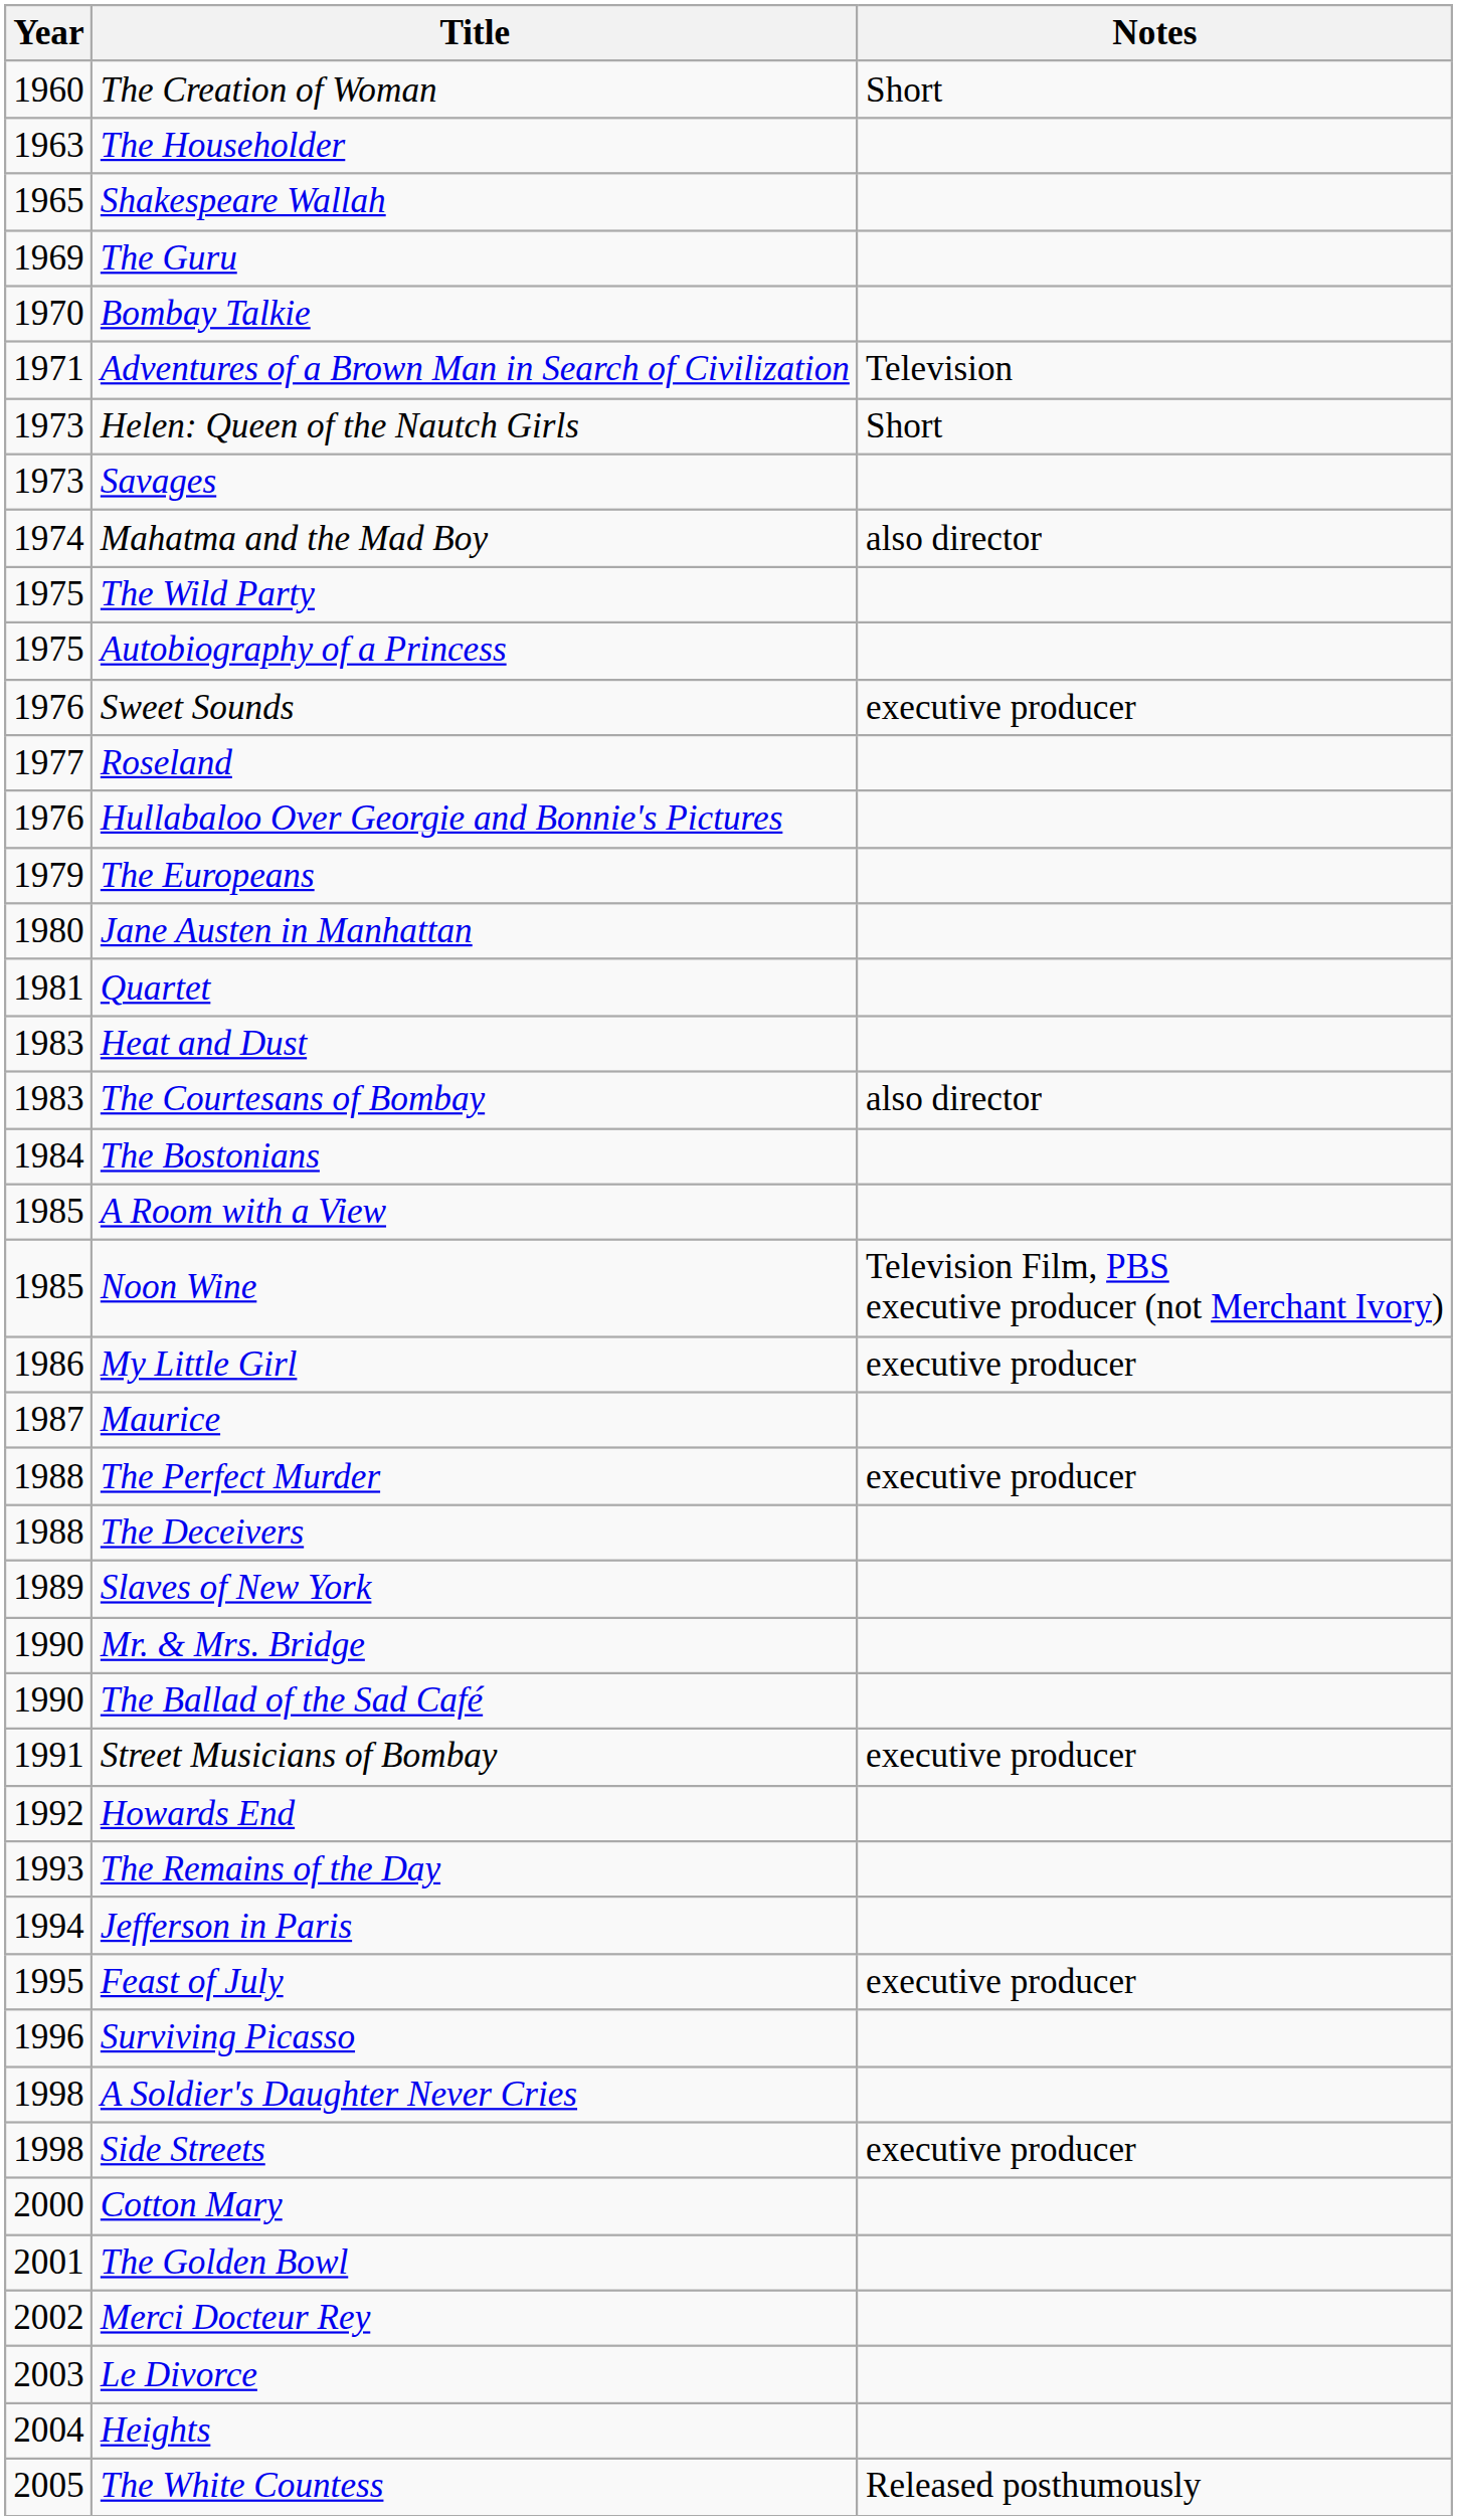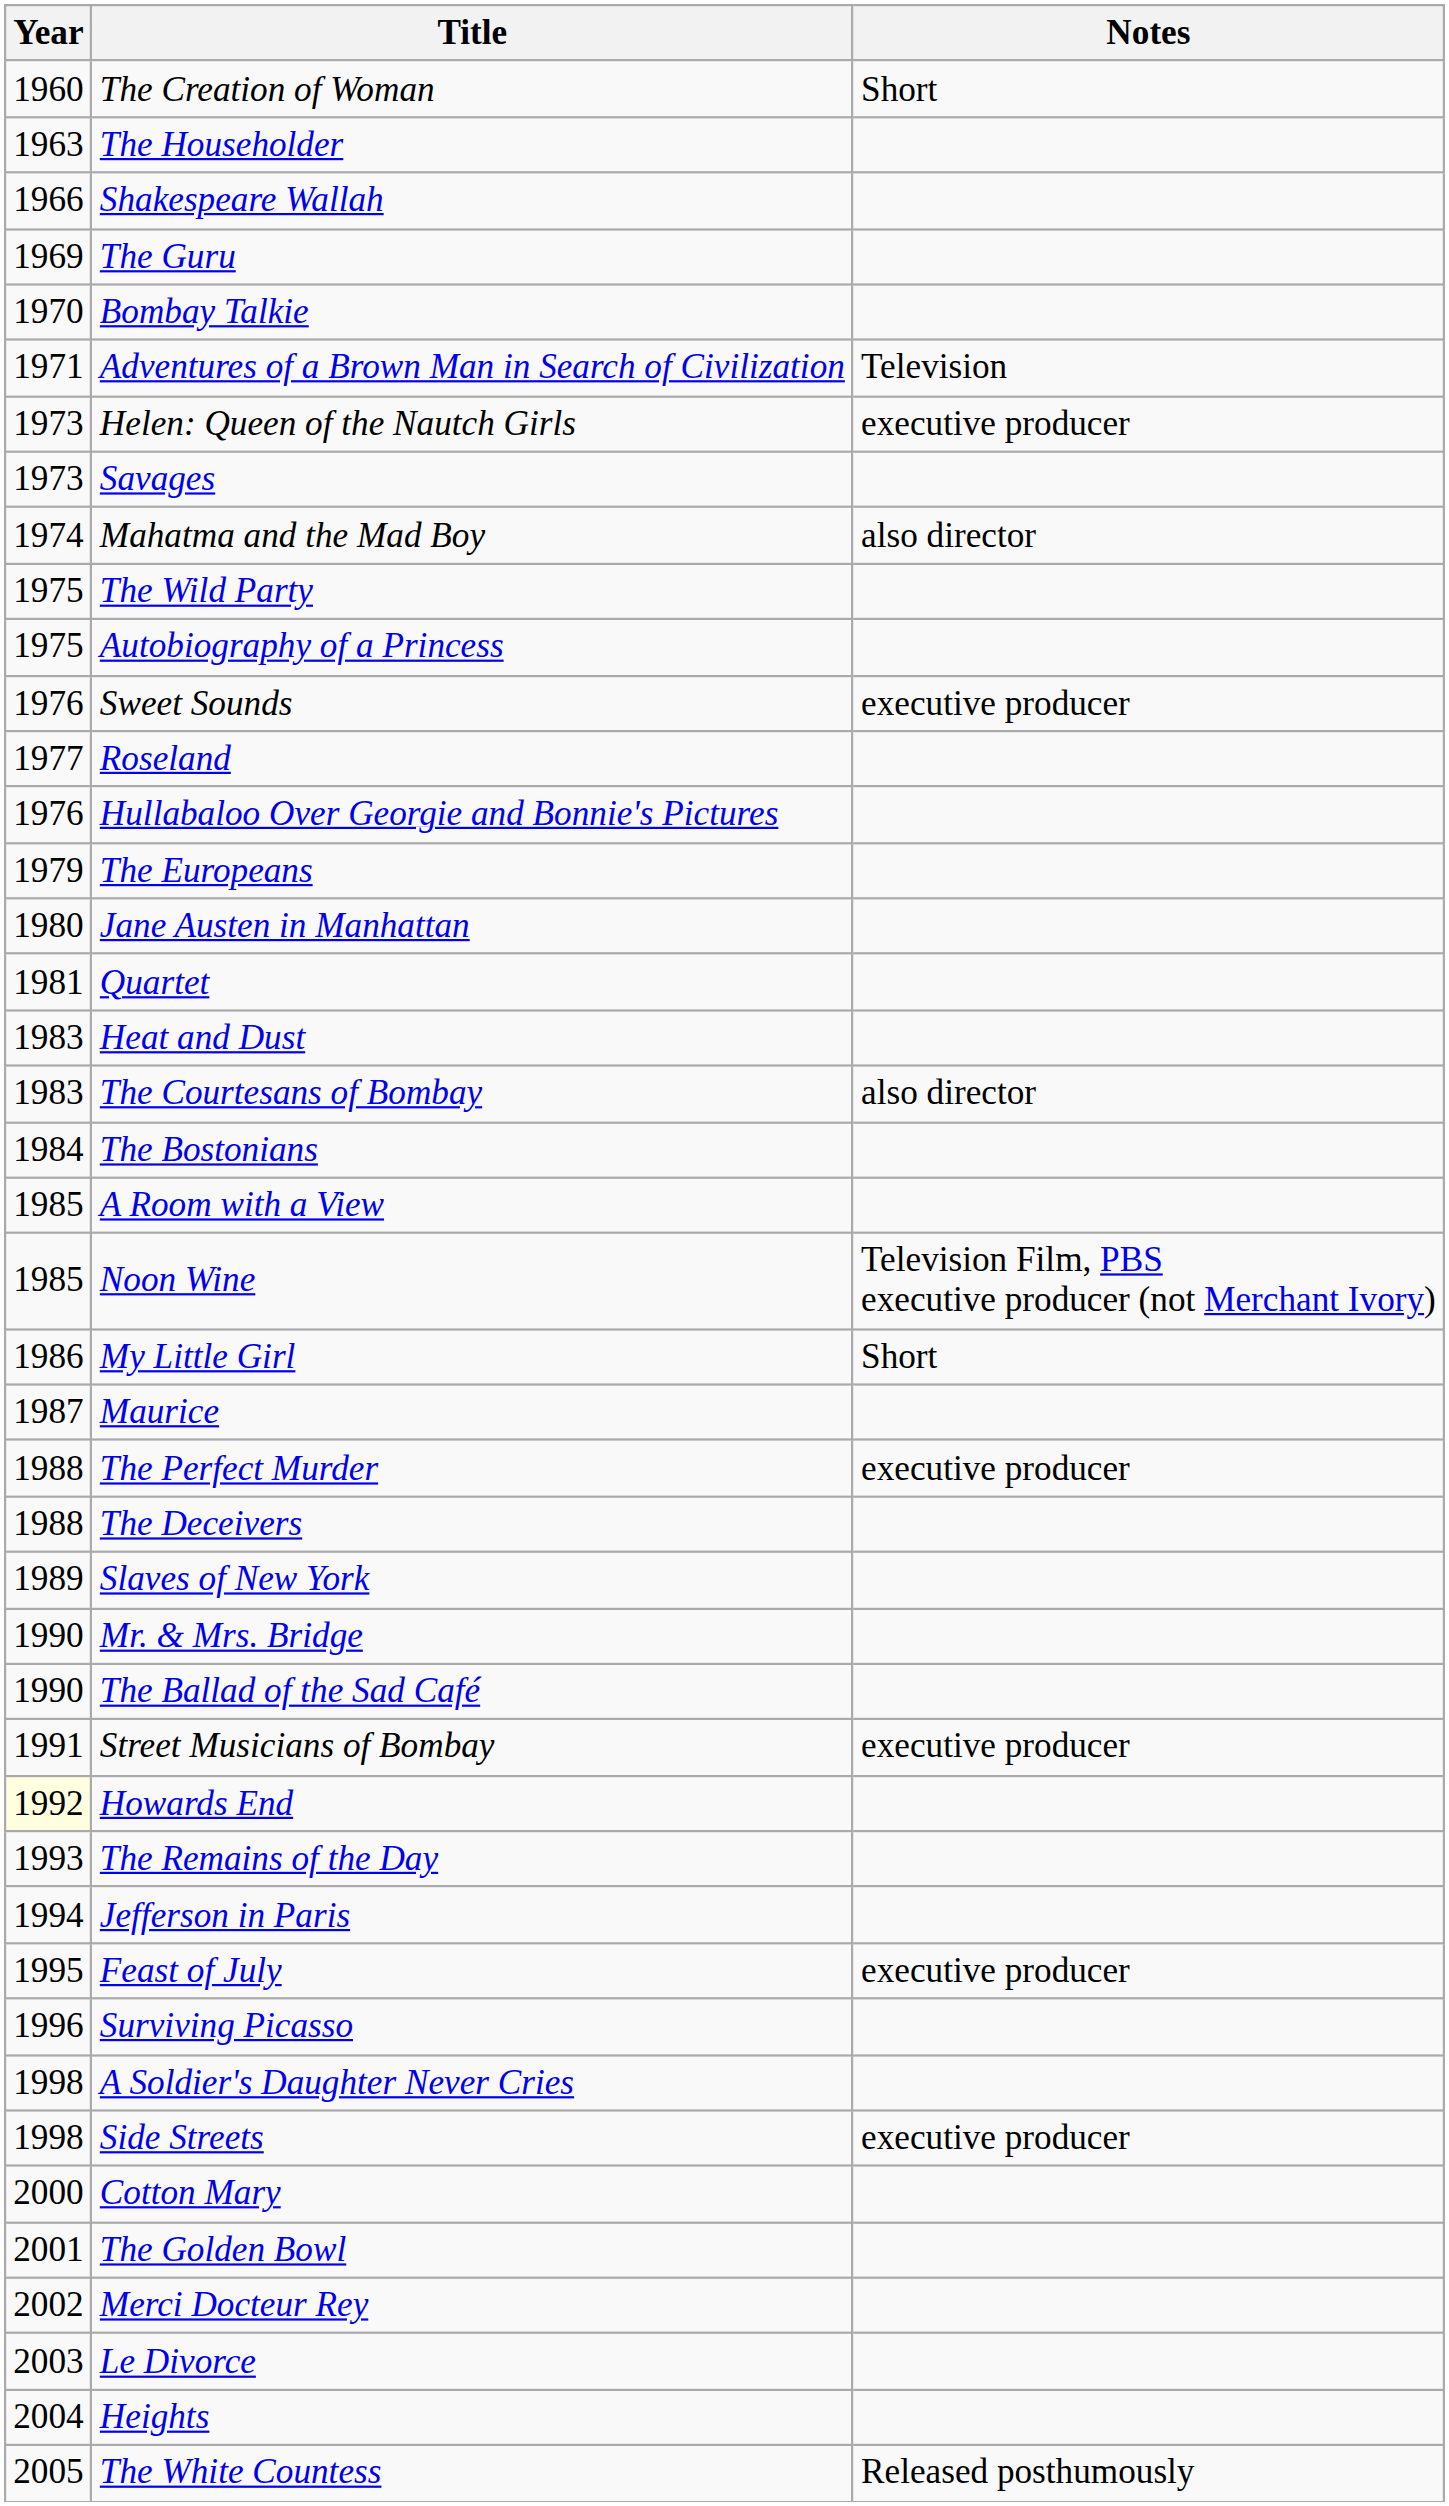Shakespeare Wallah | Year: 1965 -> 1966
Helen: Queen of the Nautch Girls | Notes: Short -> executive producer
My Little Girl | Notes: executive producer -> Short
Howards End | Year: no background -> lightyellow background
